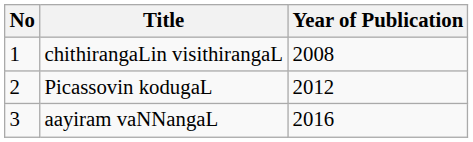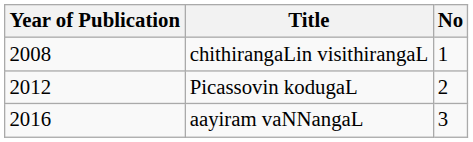columns swapped: No <-> Year of Publication
